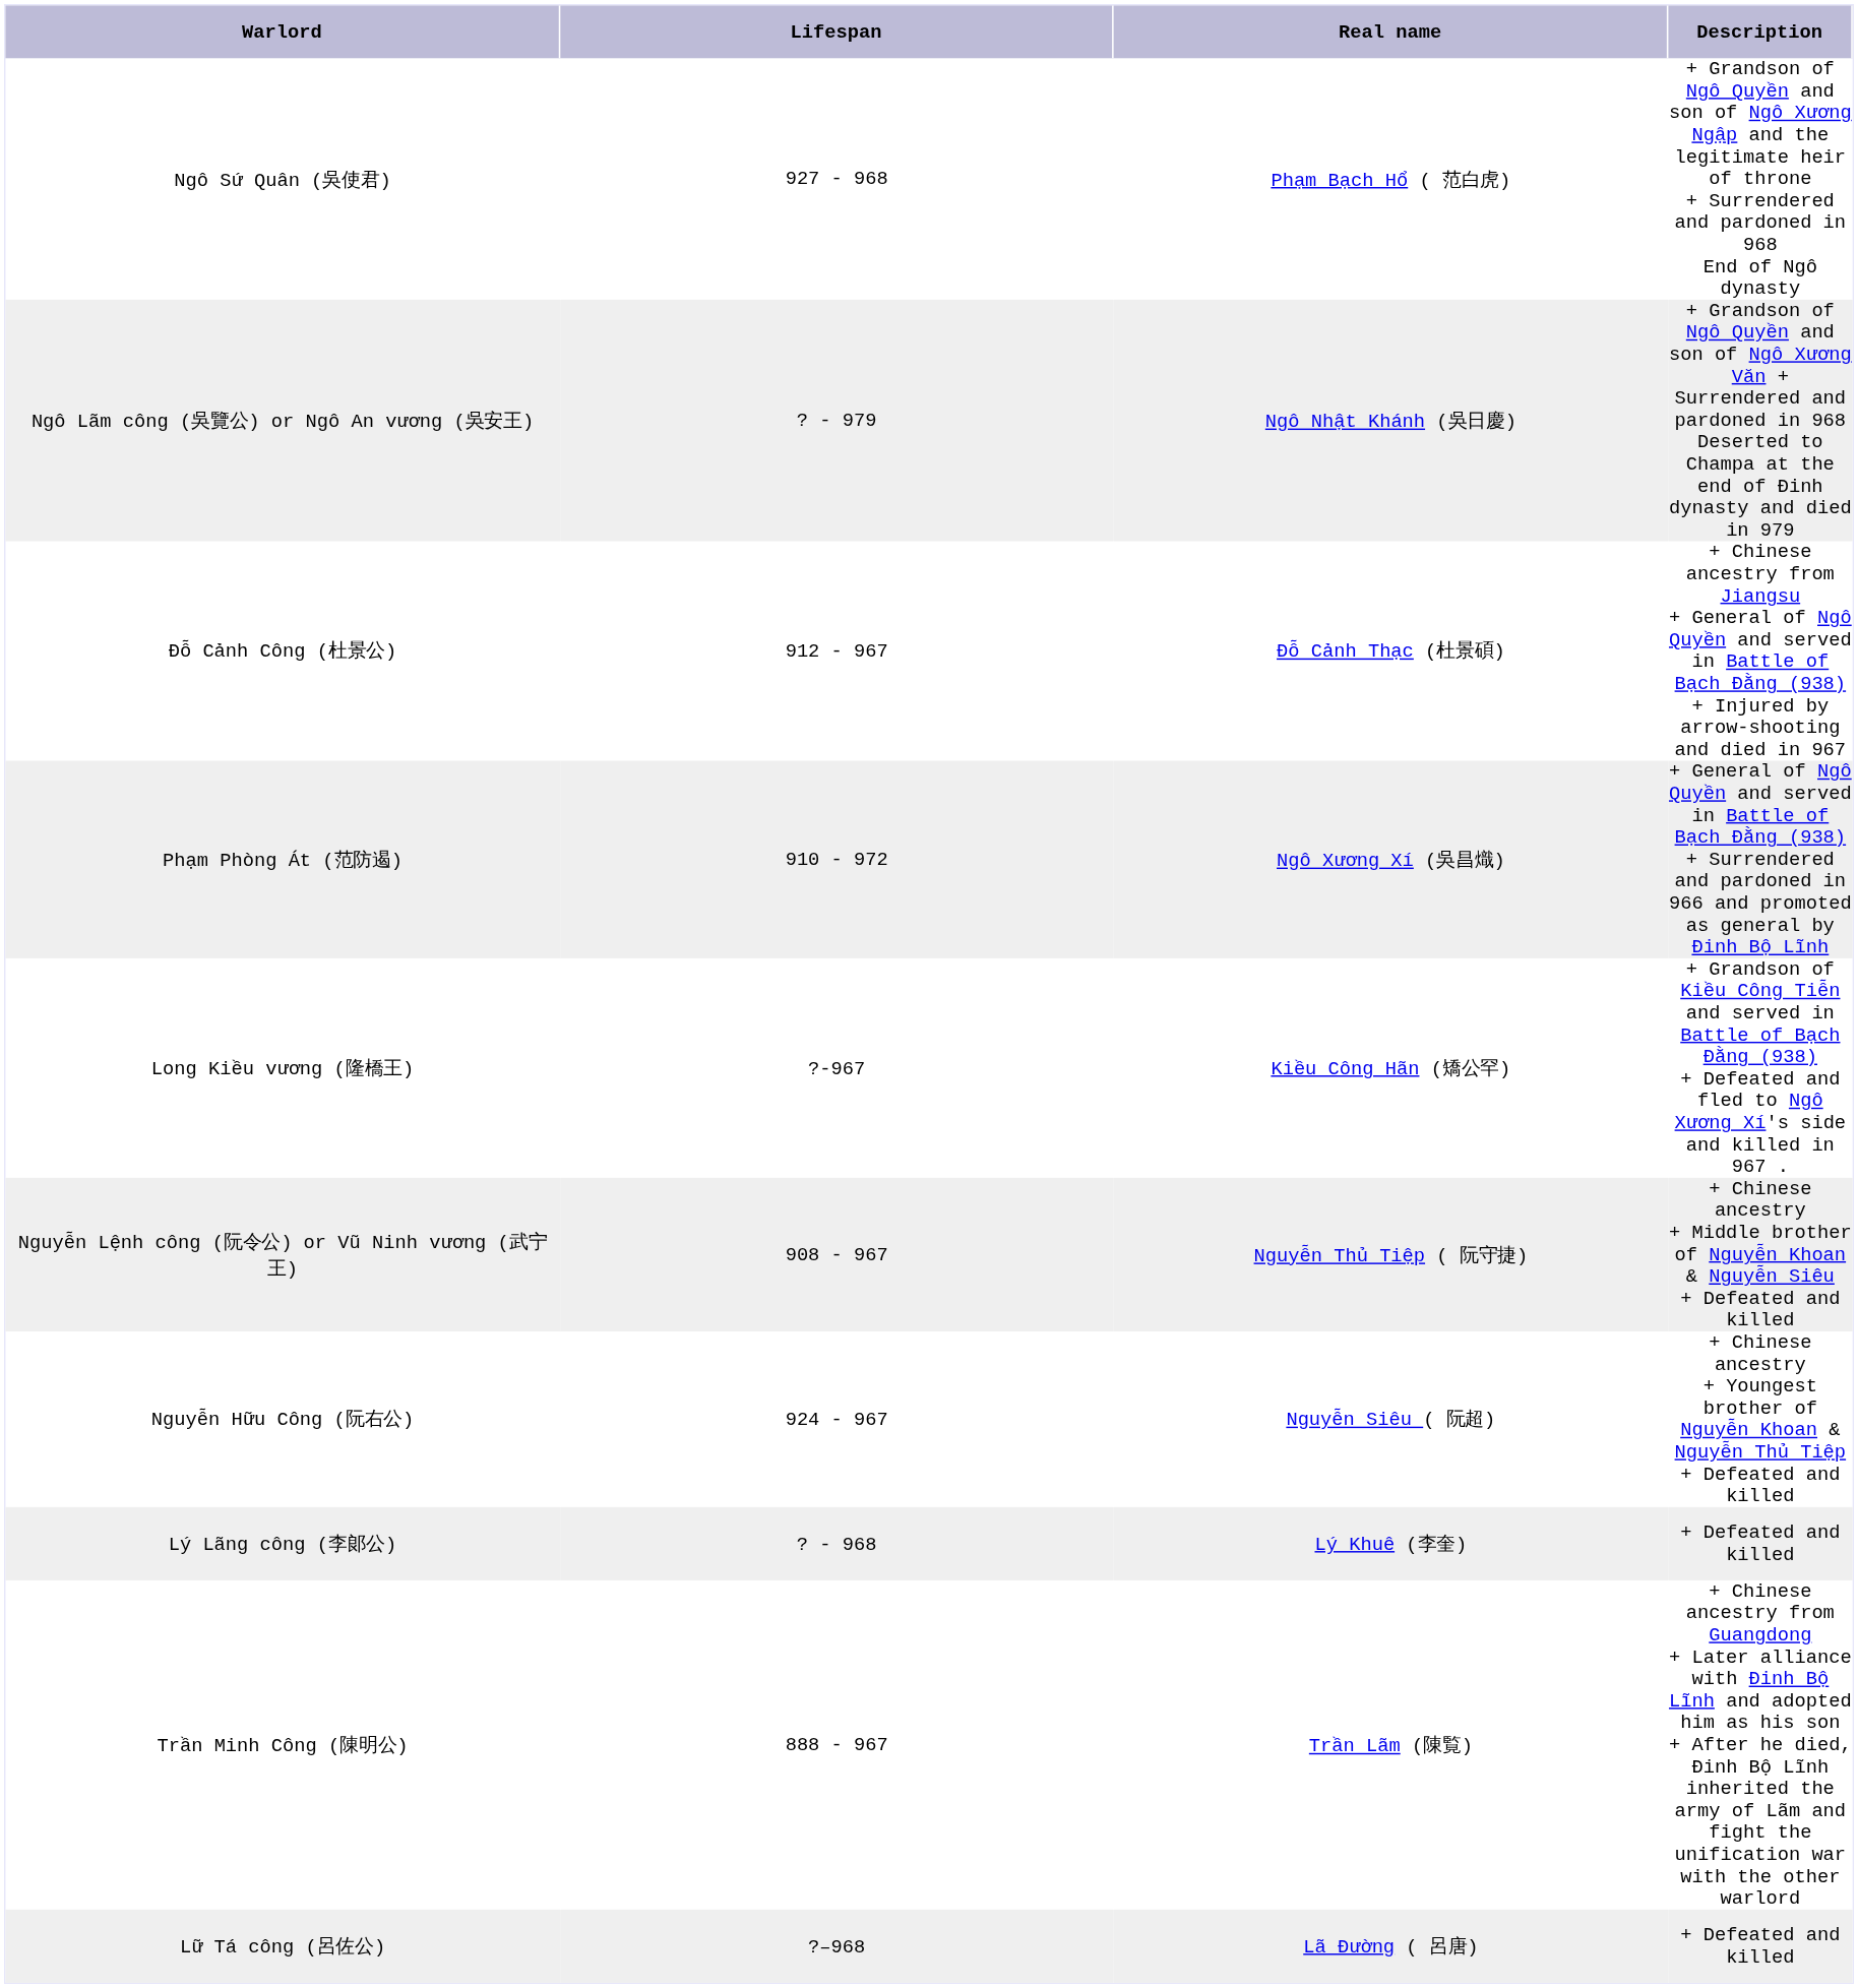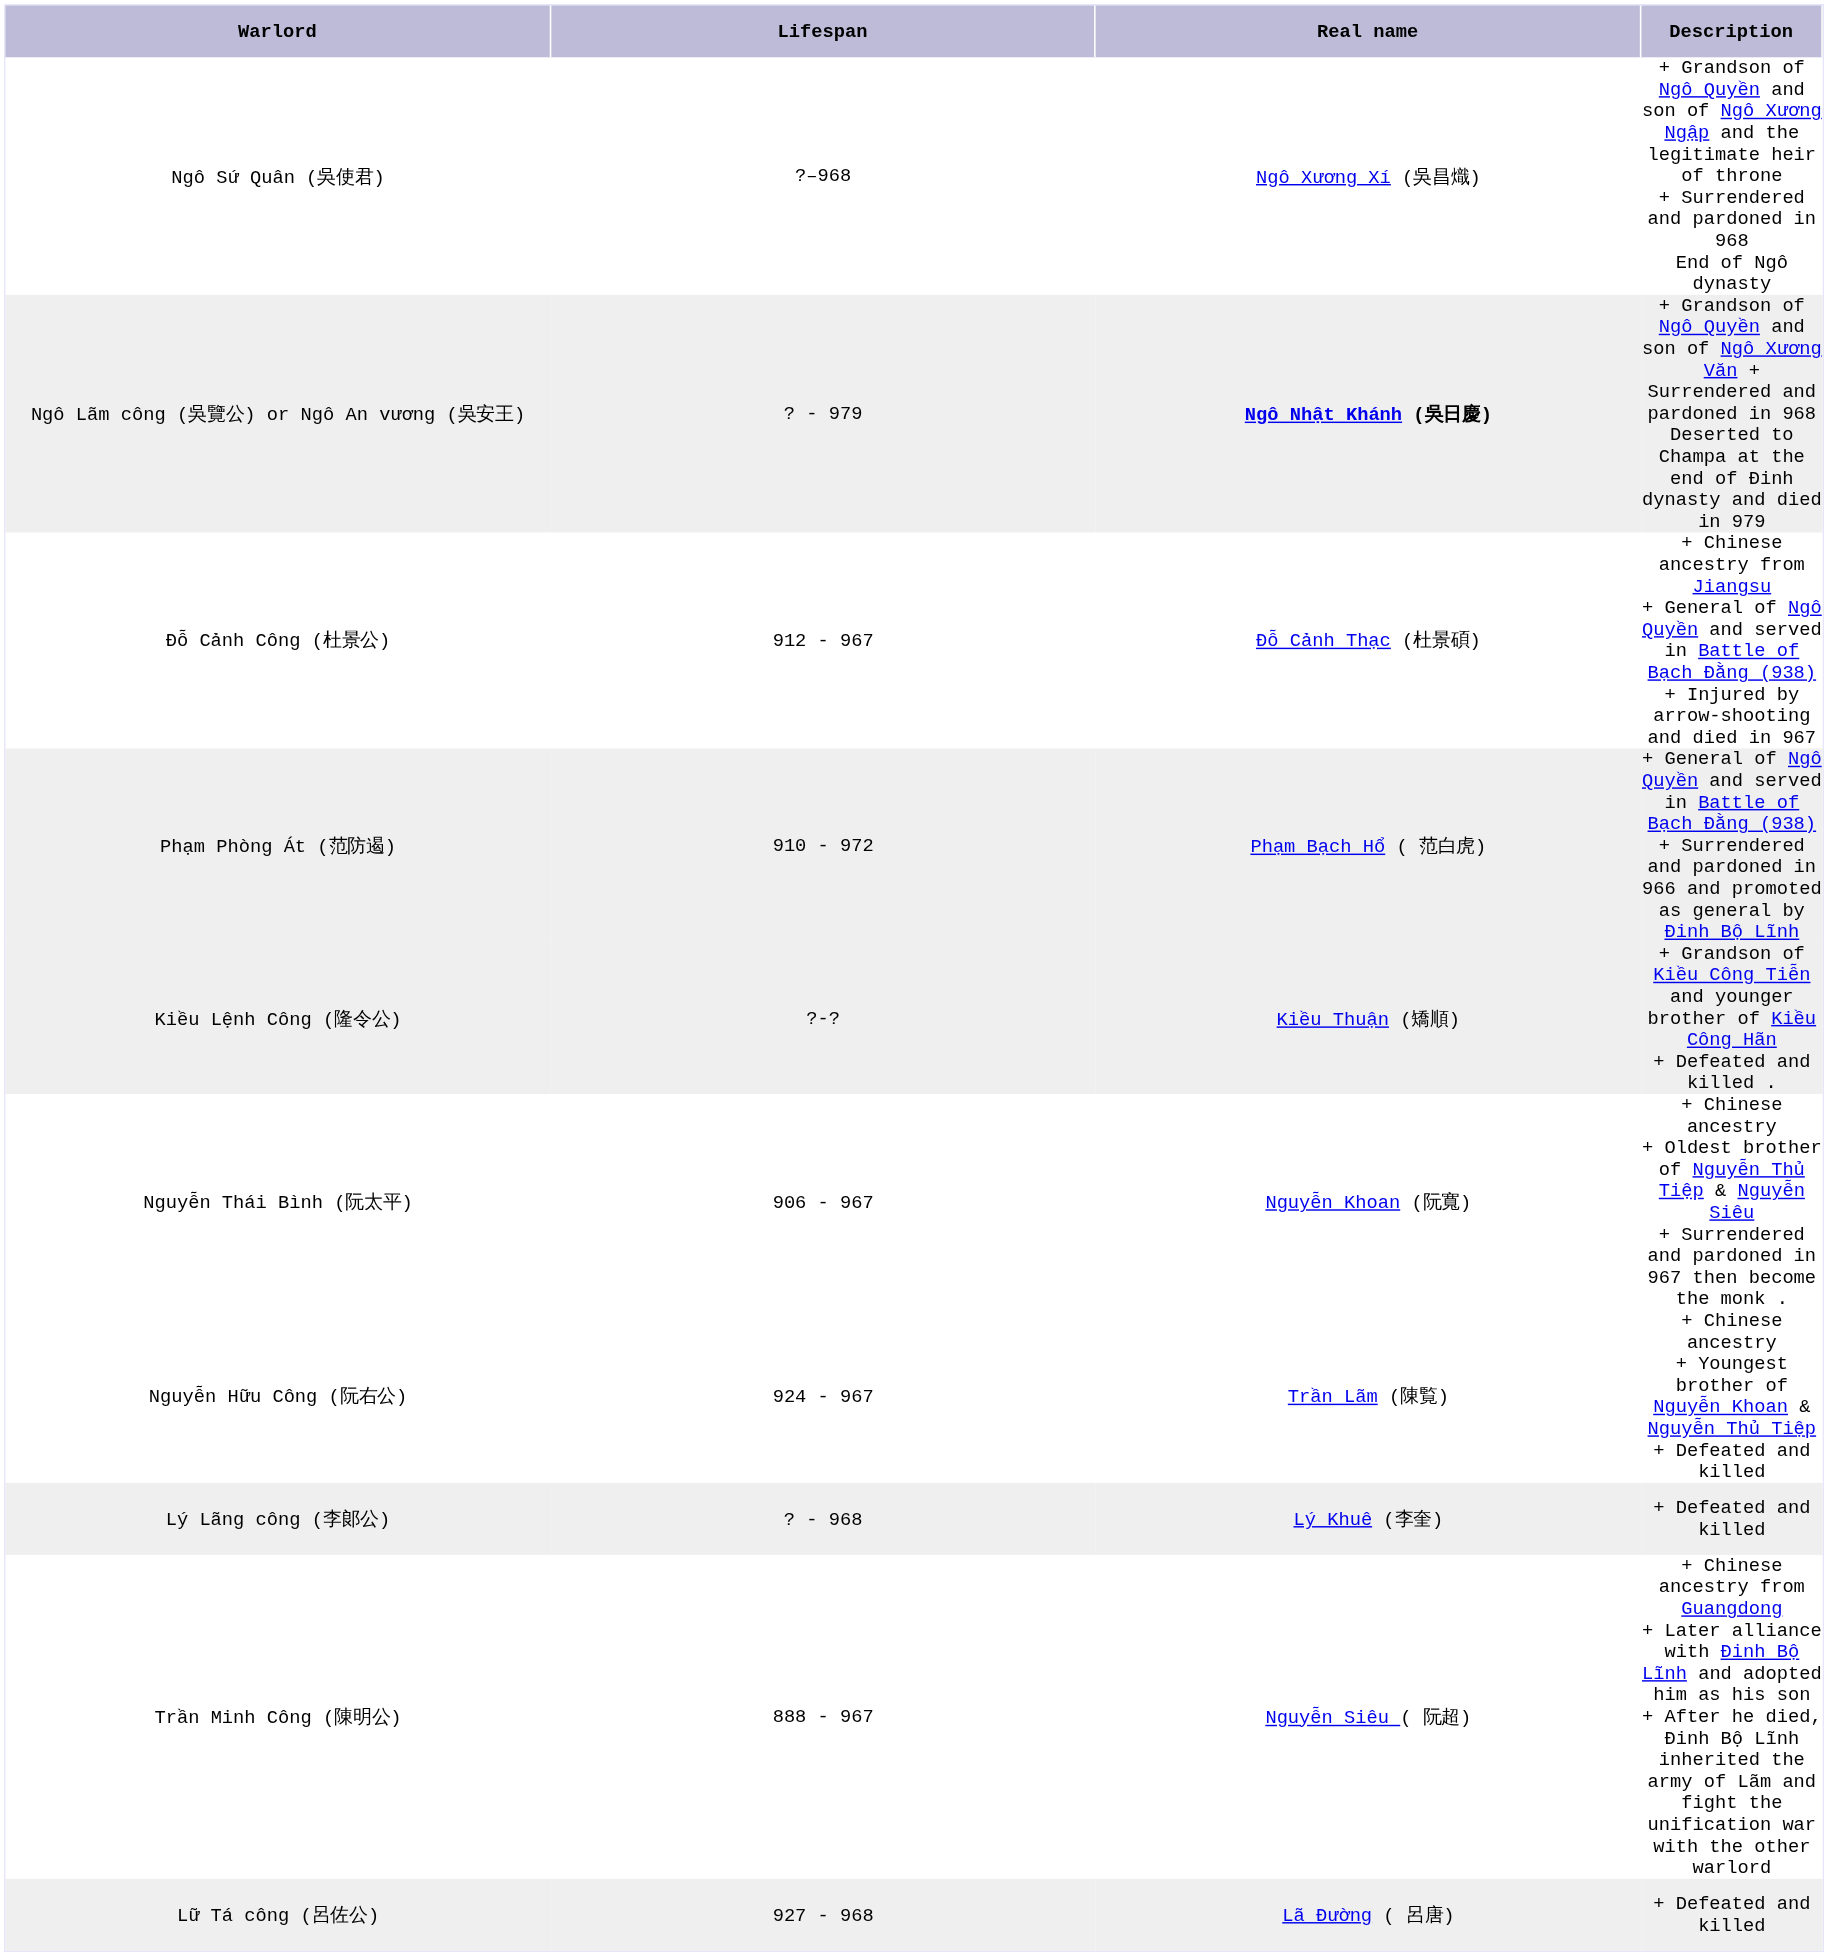Ngô Sứ Quân (吳使君) | Lifespan: 927 - 968 -> ?–968
Ngô Sứ Quân (吳使君) | Real name: Phạm Bạch Hổ ( 范白虎) -> Ngô Xương Xí (吳昌熾)
Ngô Lãm công (吳覽公) or Ngô An vương (吳安王) | Real name: normal -> bold
Phạm Phòng Át (范防遏) | Real name: Ngô Xương Xí (吳昌熾) -> Phạm Bạch Hổ ( 范白虎)
- row: Long Kiều vương (隆橋王) | ?-967 | Kiều Công Hãn (矯公罕) | + Grandson of Kiều Công Tiễn and served in Battle of Bạch Đằng (938) + Defeated and fled to Ngô Xương Xí's side and killed in 967 .
+ row: Kiều Lệnh Công (隆令公) | ?-? | Kiều Thuận (矯順) | + Grandson of Kiều Công Tiễn and younger brother of Kiều Công Hãn + Defeated and killed .
+ row: Nguyễn Thái Bình (阮太平) | 906 - 967 | Nguyễn Khoan (阮寬) | + Chinese ancestry + Oldest brother of Nguyễn Thủ Tiệp & Nguyễn Siêu + Surrendered and pardoned in 967 then become the monk .
- row: Nguyễn Lệnh công (阮令公) or Vũ Ninh vương (武宁王) | 908 - 967 | Nguyễn Thủ Tiệp ( 阮守捷) | + Chinese ancestry + Middle brother of Nguyễn Khoan & Nguyễn Siêu + Defeated and killed
Nguyễn Hữu Công (阮右公) | Real name: Nguyễn Siêu ( 阮超) -> Trần Lãm (陳覧)
Trần Minh Công (陳明公) | Real name: Trần Lãm (陳覧) -> Nguyễn Siêu ( 阮超)
Lữ Tá công (呂佐公) | Lifespan: ?–968 -> 927 - 968
